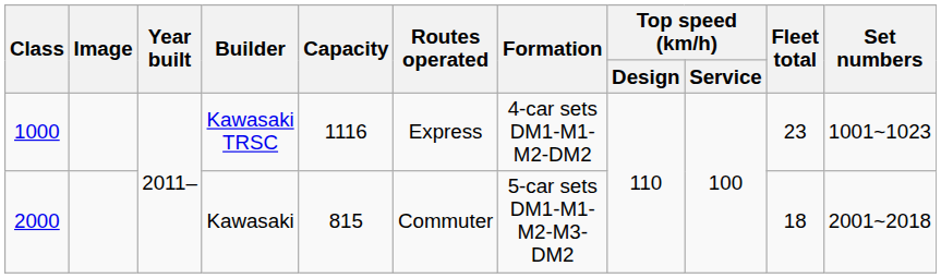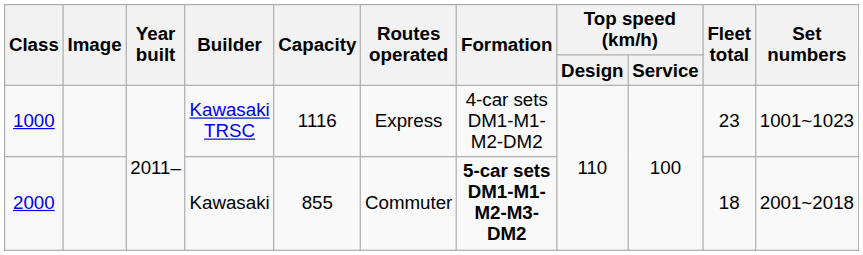Kawasaki | Capacity: 815 -> 855
Kawasaki | Formation: normal -> bold
